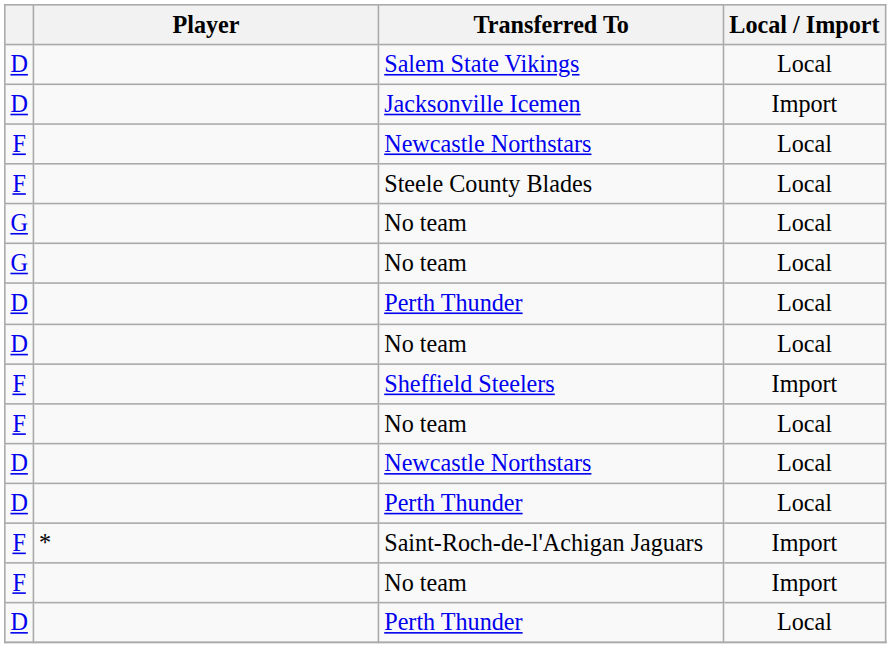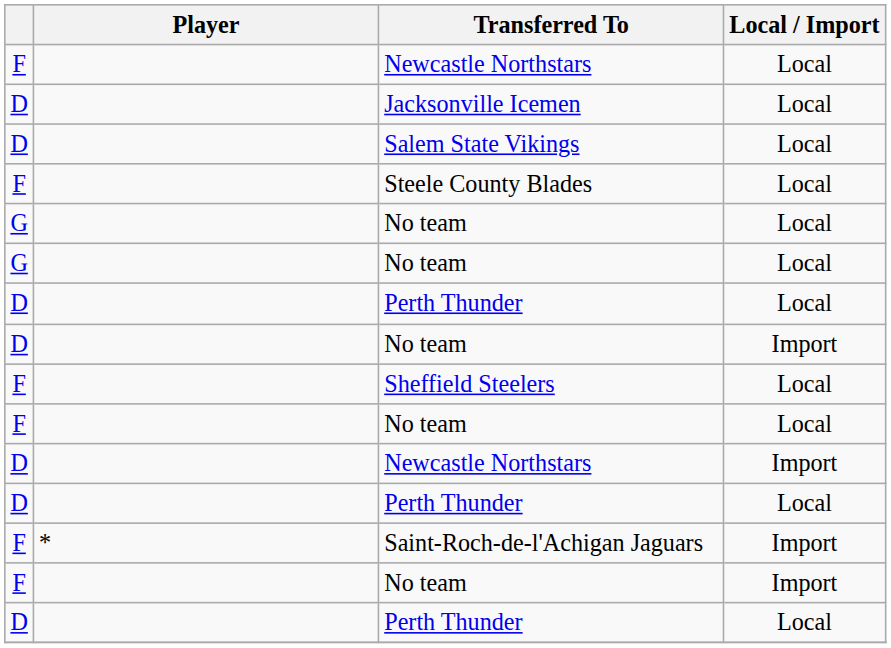rows swapped: Salem State Vikings <-> F / Newcastle Northstars
Jacksonville Icemen | Local / Import: Import -> Local
D / No team | Local / Import: Local -> Import
Sheffield Steelers | Local / Import: Import -> Local
D / Newcastle Northstars | Local / Import: Local -> Import
